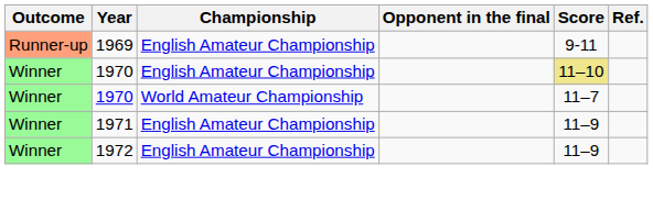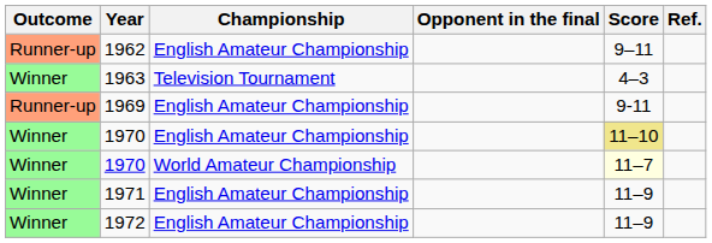+ row: Runner-up | 1962 | English Amateur Championship | 9–11
+ row: Winner | 1963 | Television Tournament | 4–3
1970 / World Amateur Championship | Score: no background -> lightyellow background
